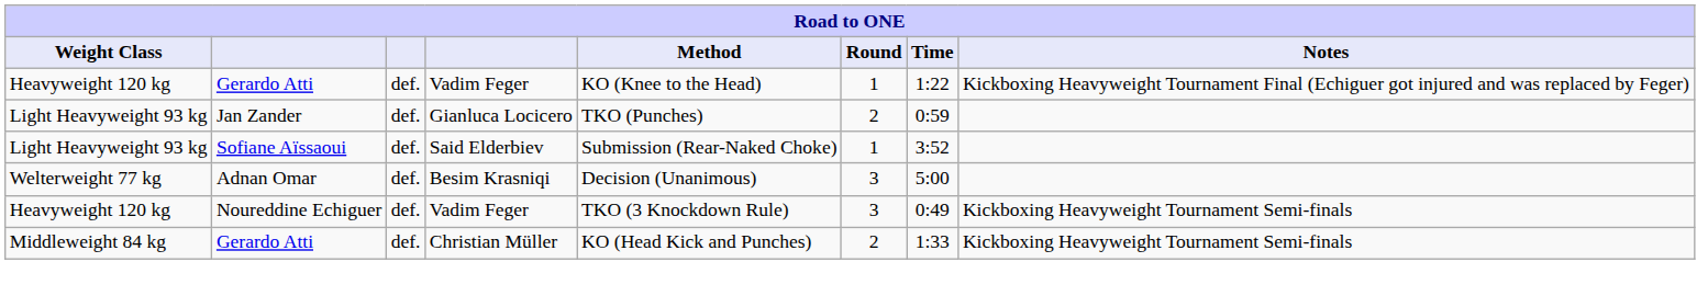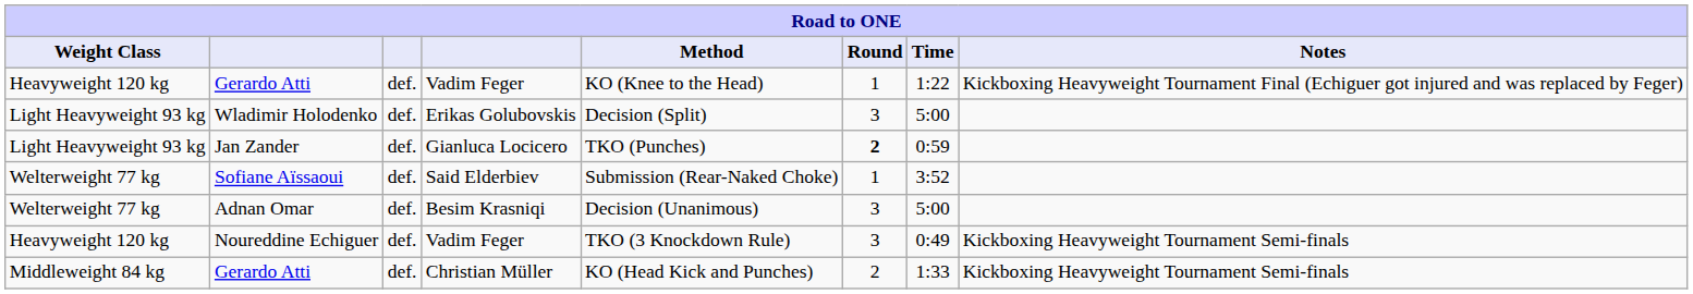+ row: Light Heavyweight 93 kg | Wladimir Holodenko | def. | Erikas Golubovskis | Decision (Split) | 3 | 5:00
Jan Zander | Round: normal -> bold
Sofiane Aïssaoui | Weight Class: Light Heavyweight 93 kg -> Welterweight 77 kg
